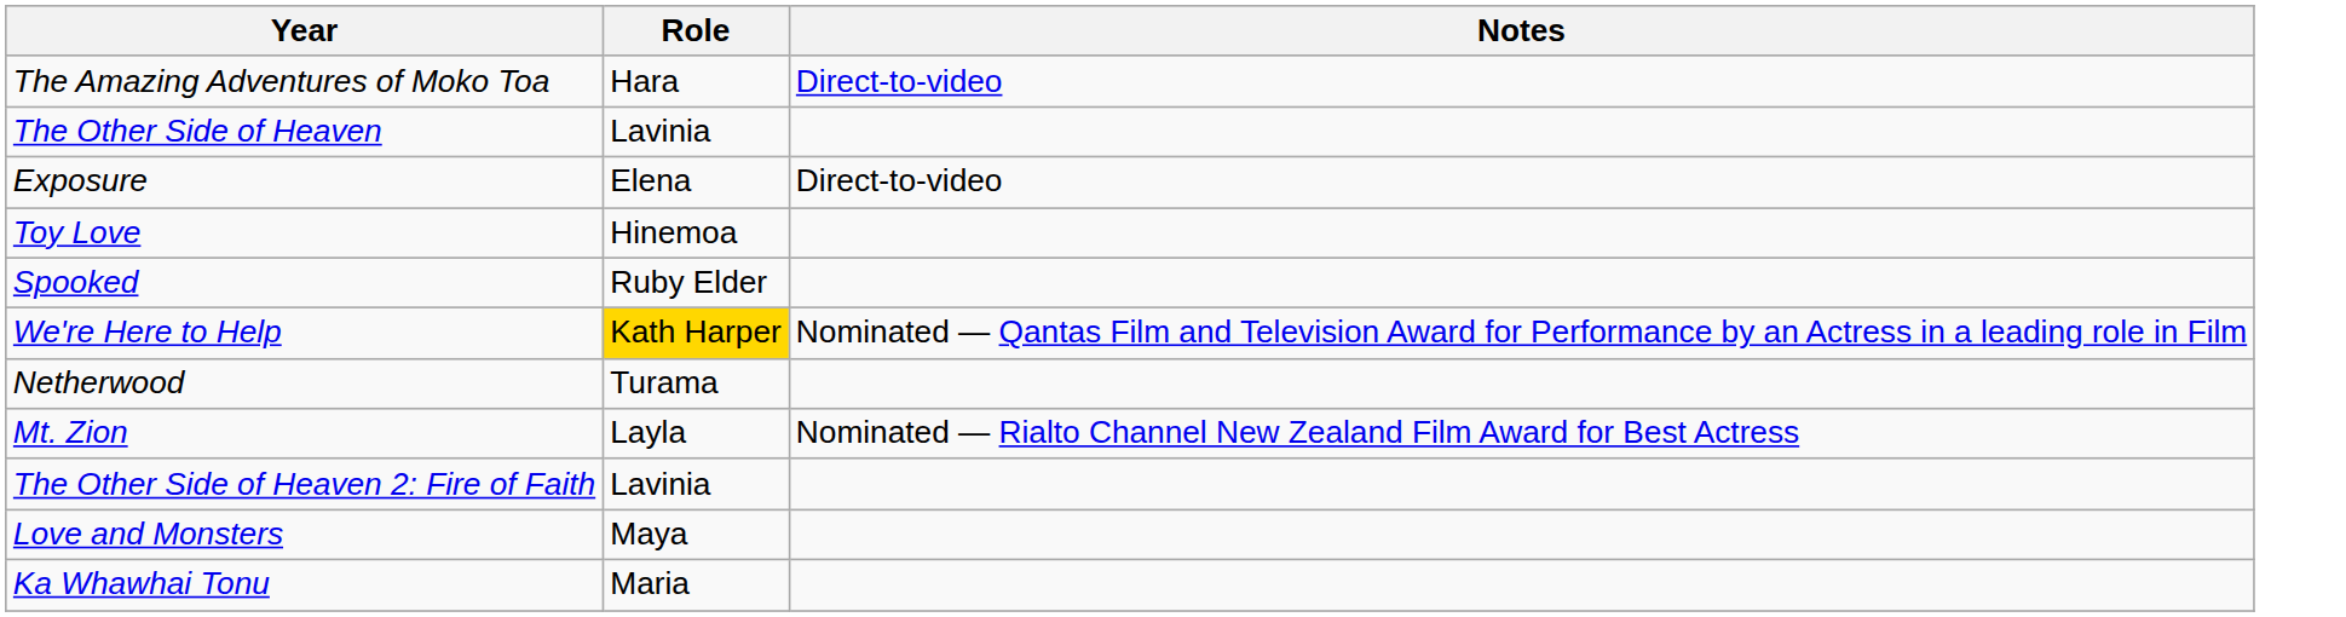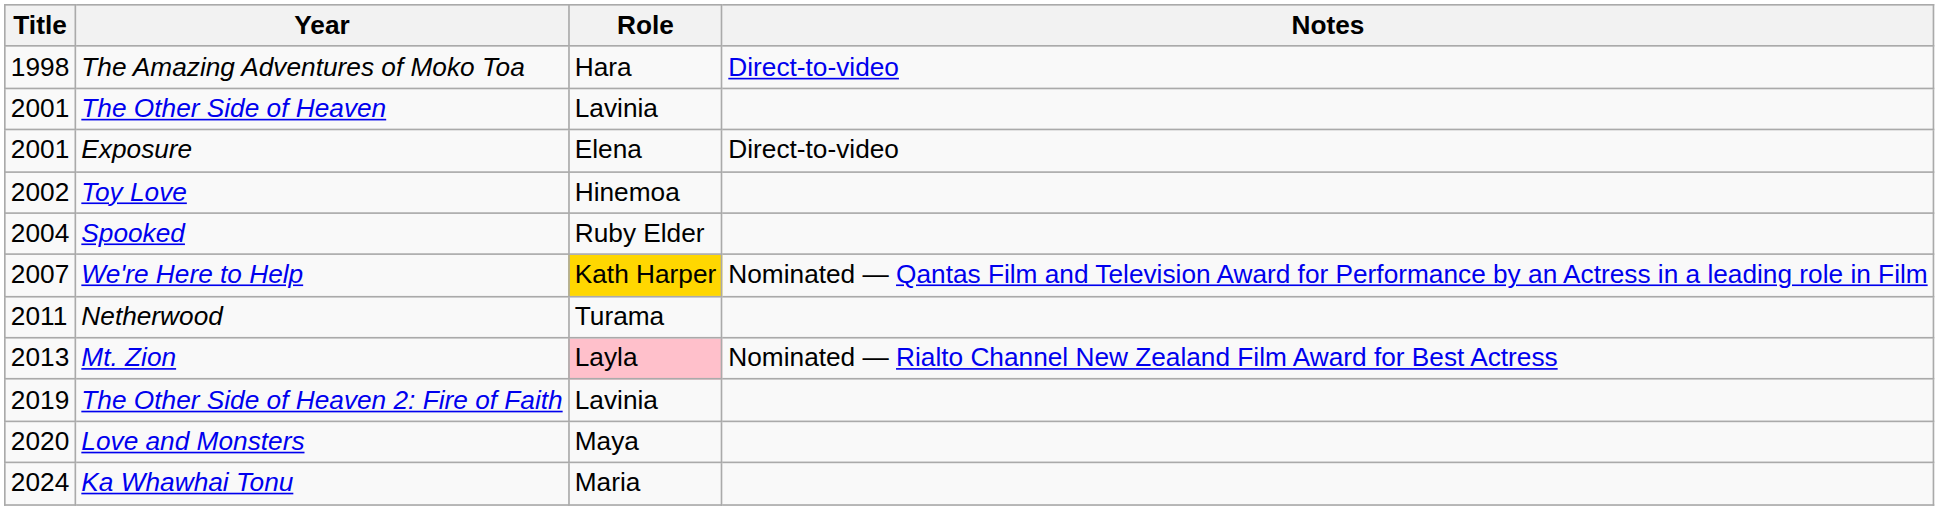+ column: Title | 1998 | 2001 | 2001 | 2002 | 2004 | 2007 | 2011 | 2013 | 2019 | 2020 | 2024
Mt. Zion | Role: no background -> pink background
